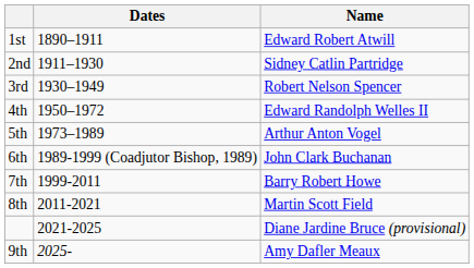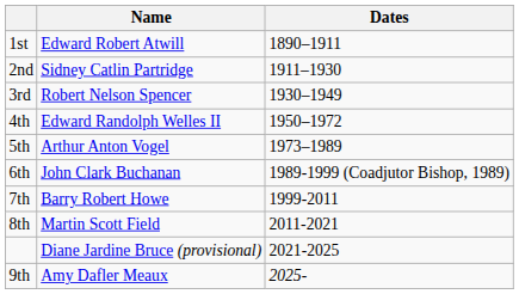columns swapped: Name <-> Dates
